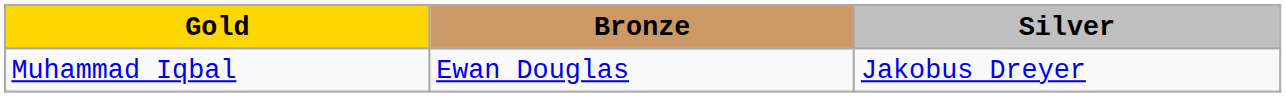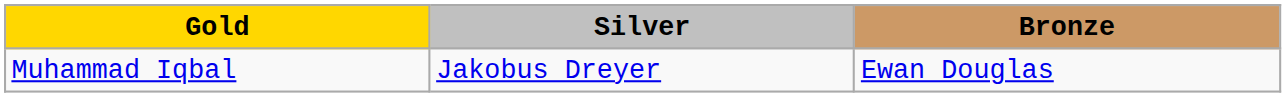columns swapped: Silver <-> Bronze
